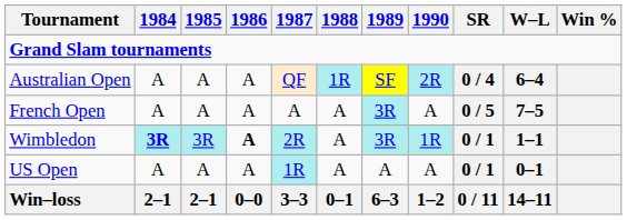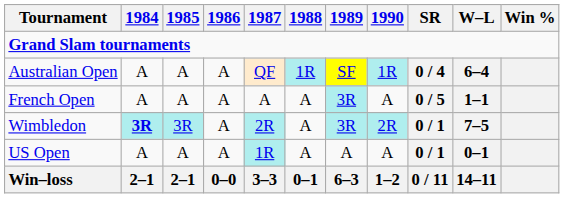Australian Open | 1990: 2R -> 1R
French Open | W–L: 7–5 -> 1–1
Wimbledon | 1986: bold -> normal
Wimbledon | 1990: 1R -> 2R
Wimbledon | W–L: 1–1 -> 7–5
